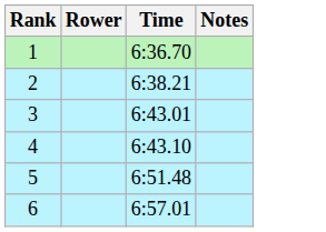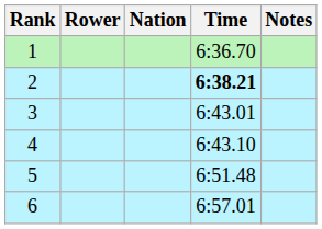+ column: Nation
2 | Time: normal -> bold
